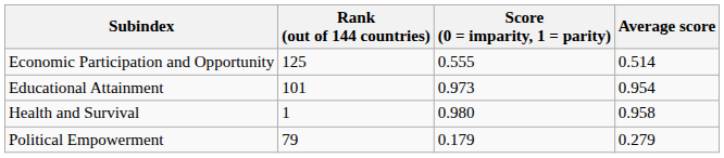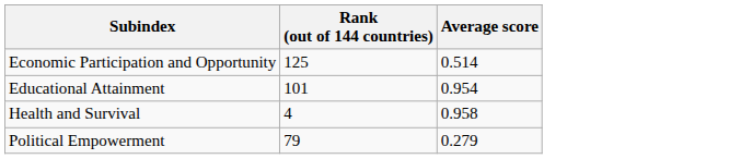- column: Score (0 = imparity, 1 = parity) | 0.555 | 0.973 | 0.980 | 0.179
Health and Survival | Rank (out of 144 countries): 1 -> 4
